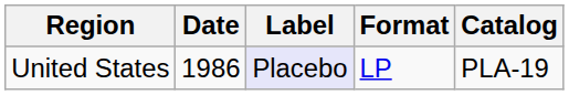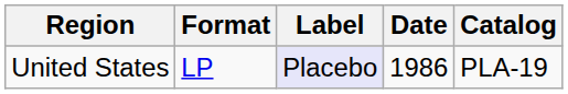columns swapped: Date <-> Format
